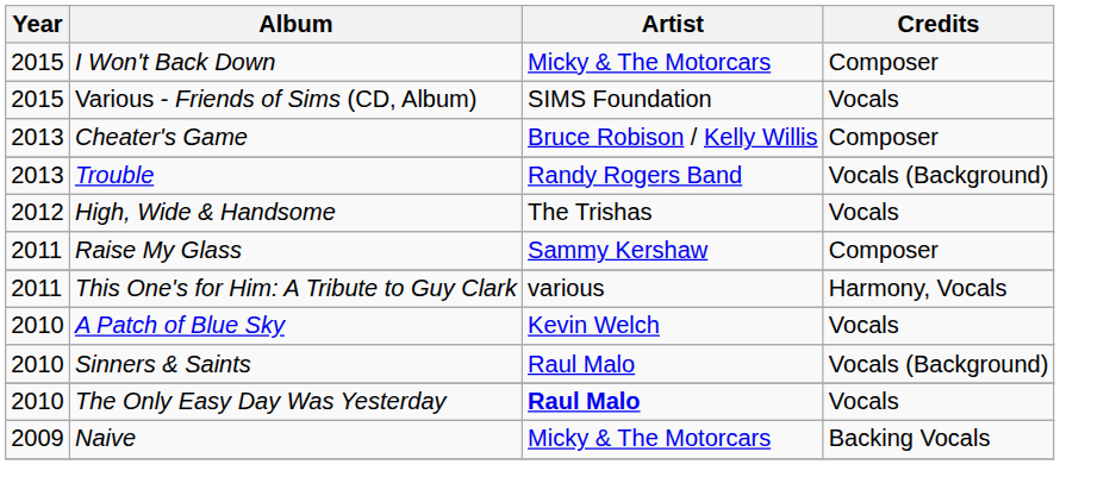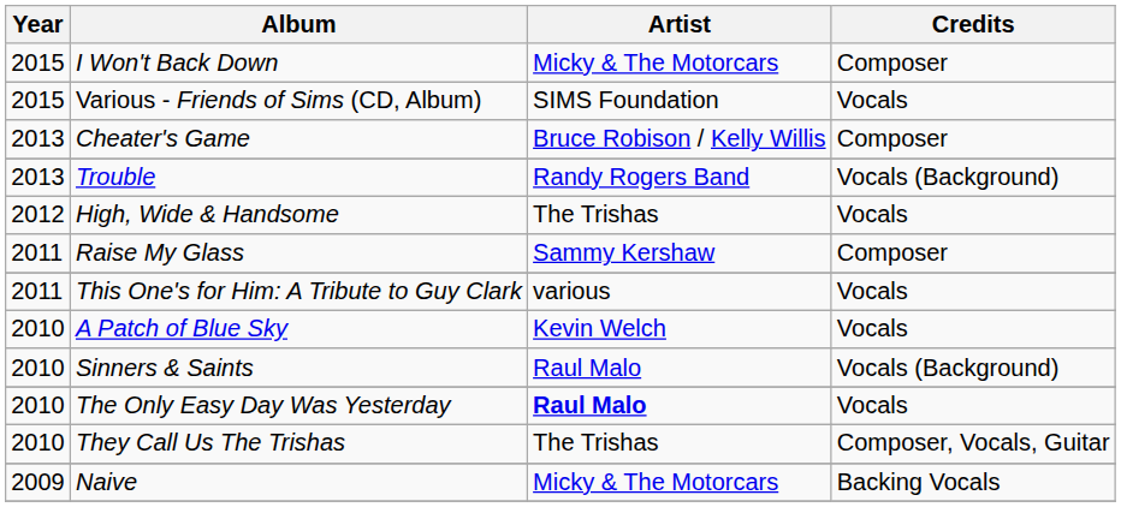This One's for Him: A Tribute to Guy Clark | Credits: Harmony, Vocals -> Vocals
+ row: 2010 | They Call Us The Trishas | The Trishas | Composer, Vocals, Guitar
